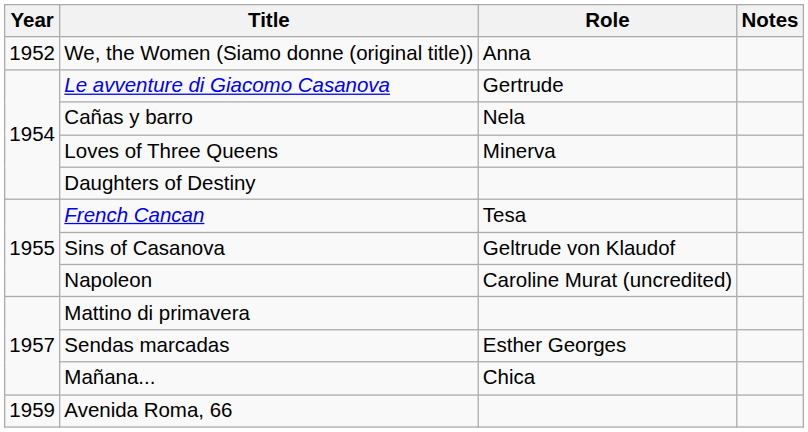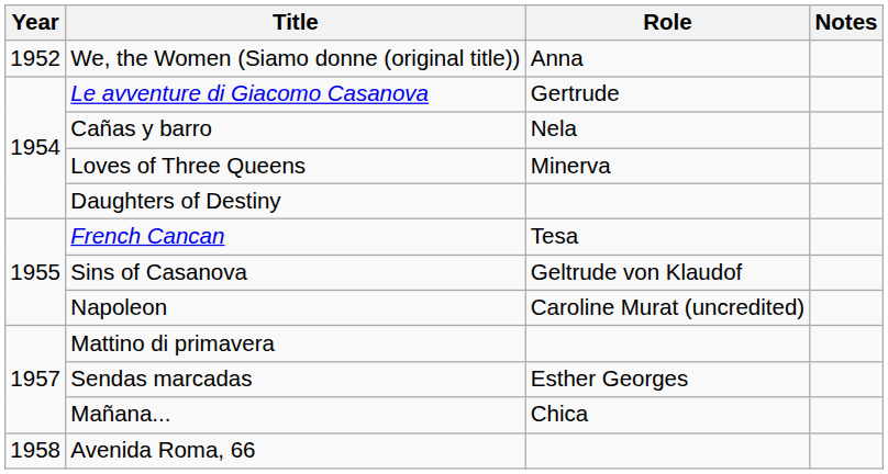Avenida Roma, 66 | Year: 1959 -> 1958
